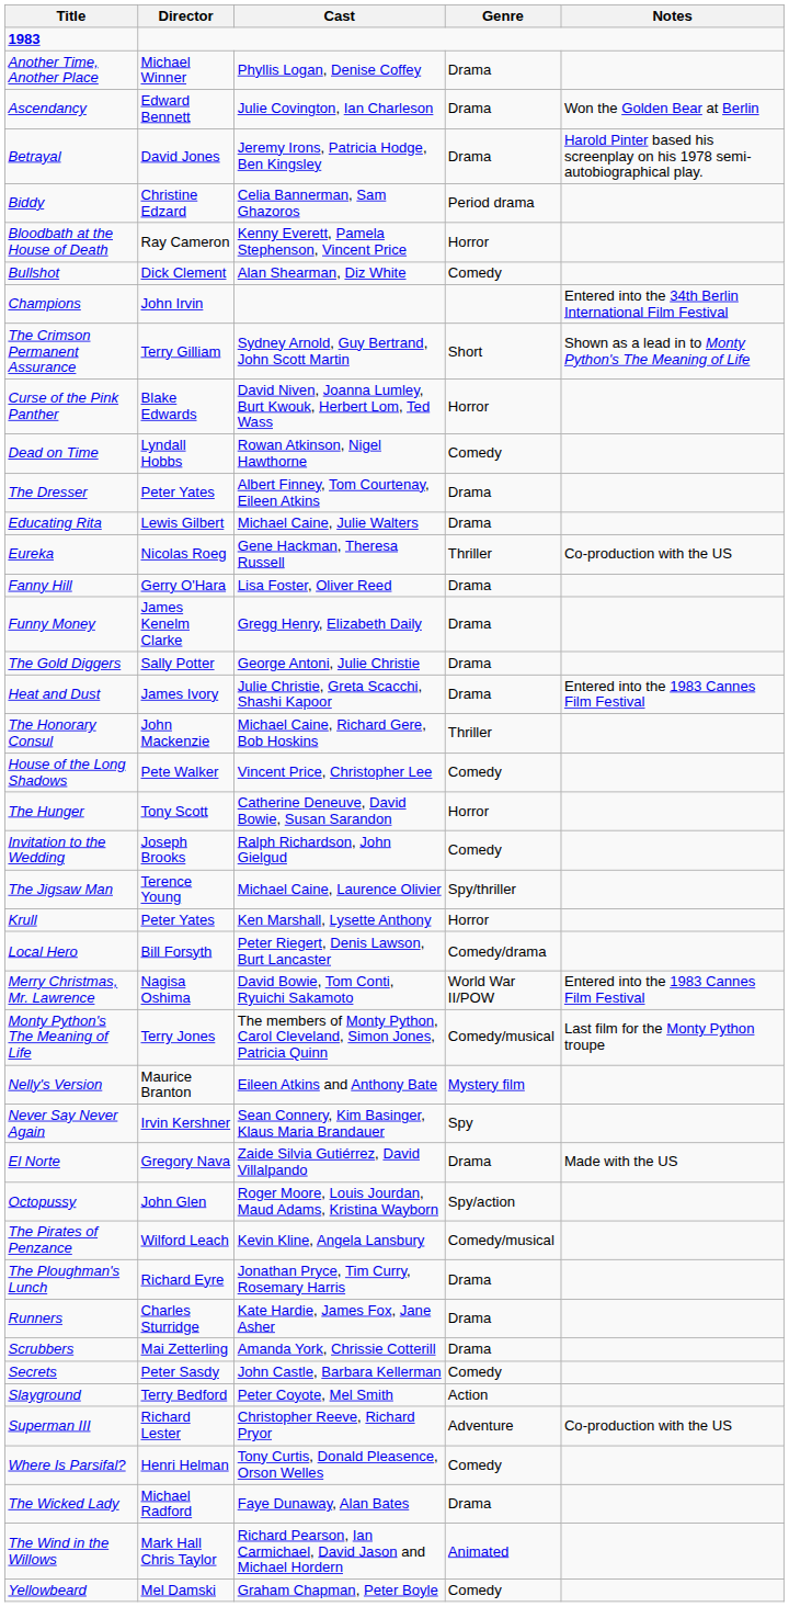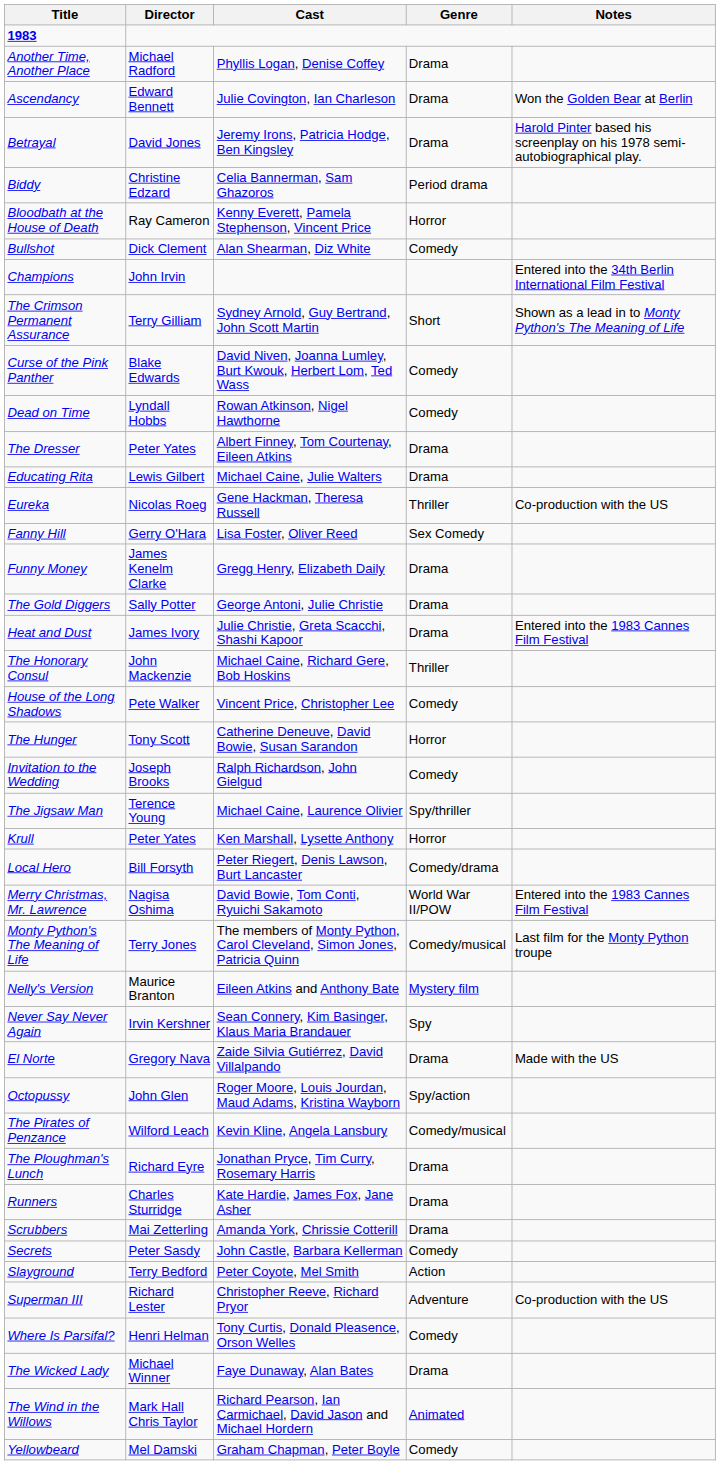Another Time, Another Place | Director: Michael Winner -> Michael Radford
Curse of the Pink Panther | Genre: Horror -> Comedy
Fanny Hill | Genre: Drama -> Sex Comedy
The Wicked Lady | Director: Michael Radford -> Michael Winner
